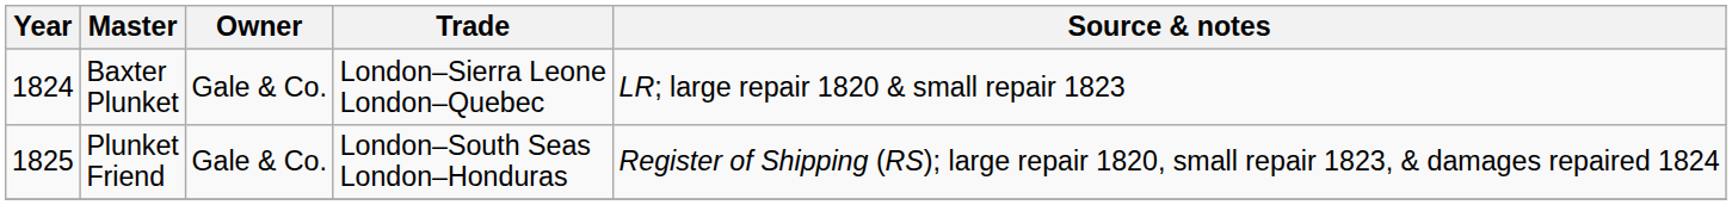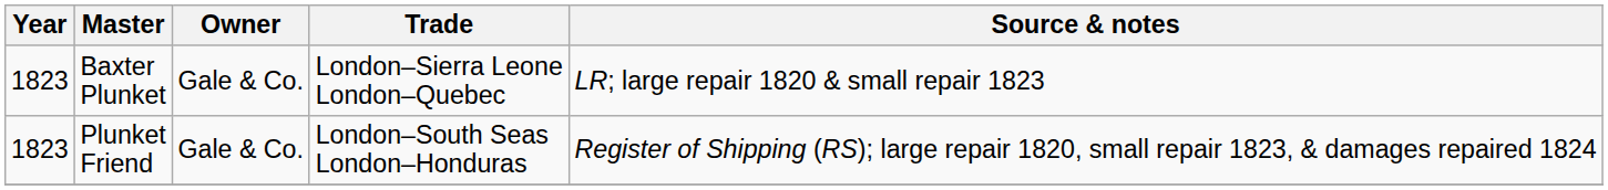Baxter Plunket | Year: 1824 -> 1823
Plunket Friend | Year: 1825 -> 1823
